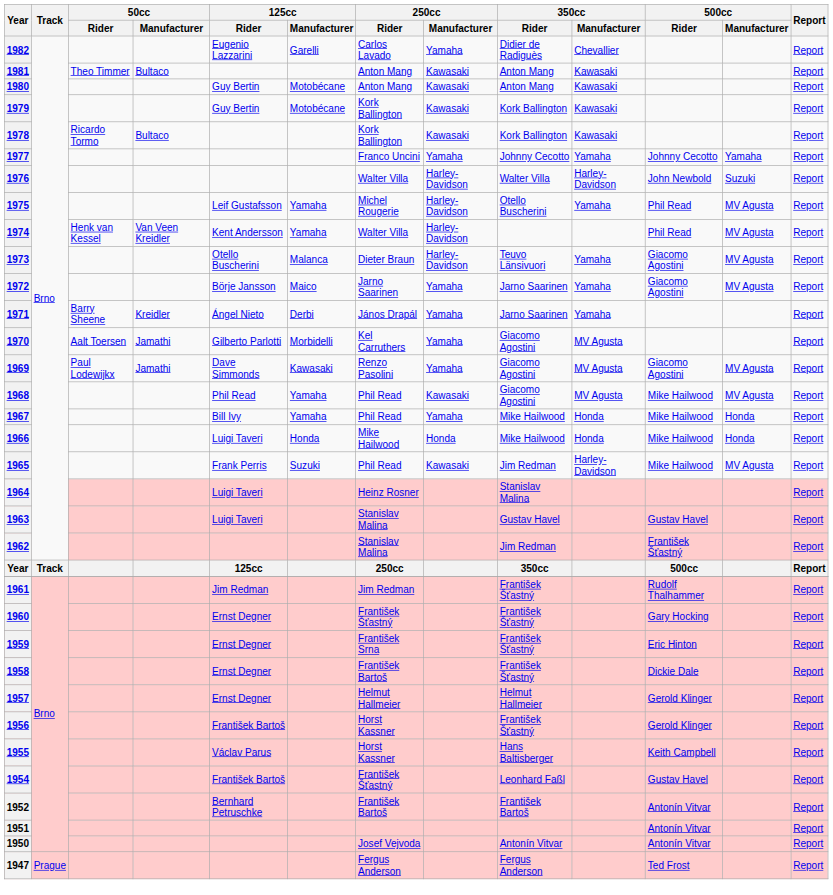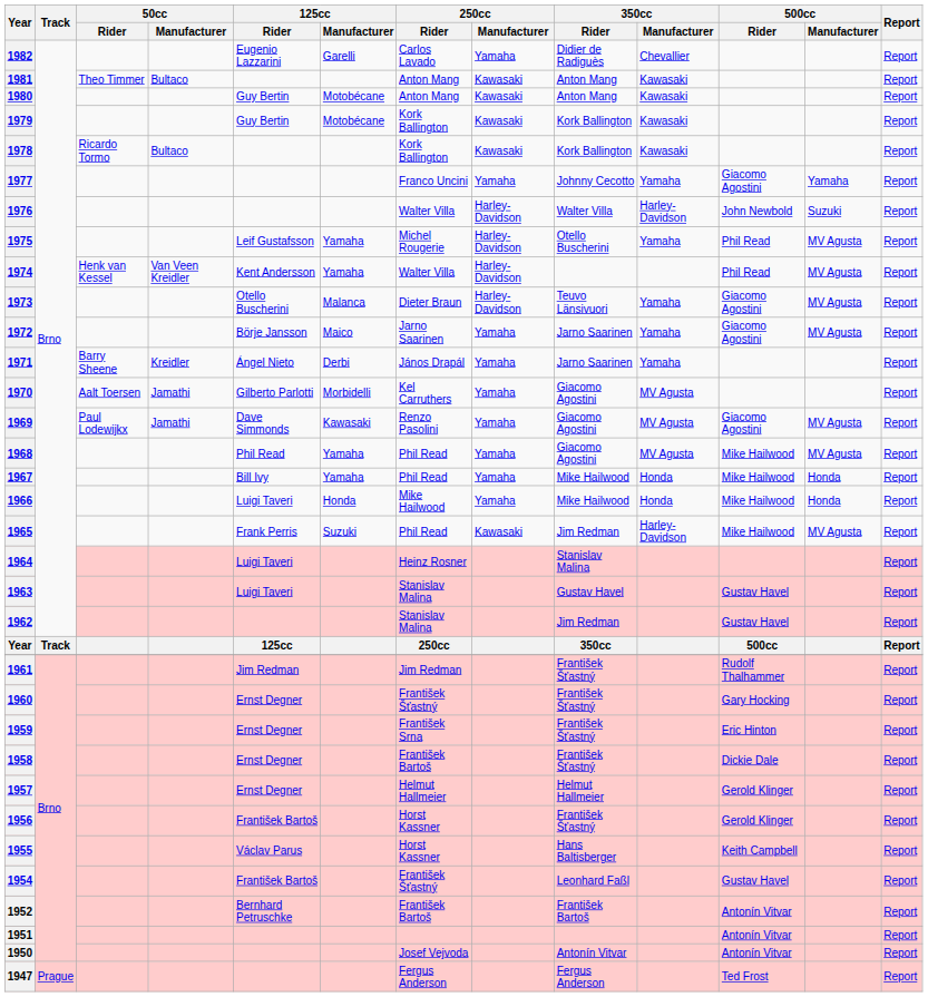1977 | 500cc / Rider: Johnny Cecotto -> Giacomo Agostini
1968 | 250cc / Manufacturer: Kawasaki -> Yamaha
1966 | 250cc / Manufacturer: Honda -> Yamaha
1962 | 500cc / Rider: František Šťastný -> Gustav Havel
